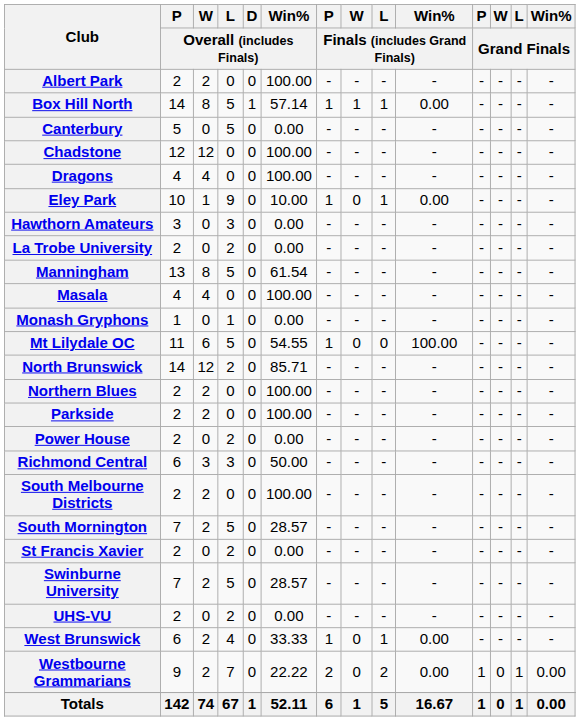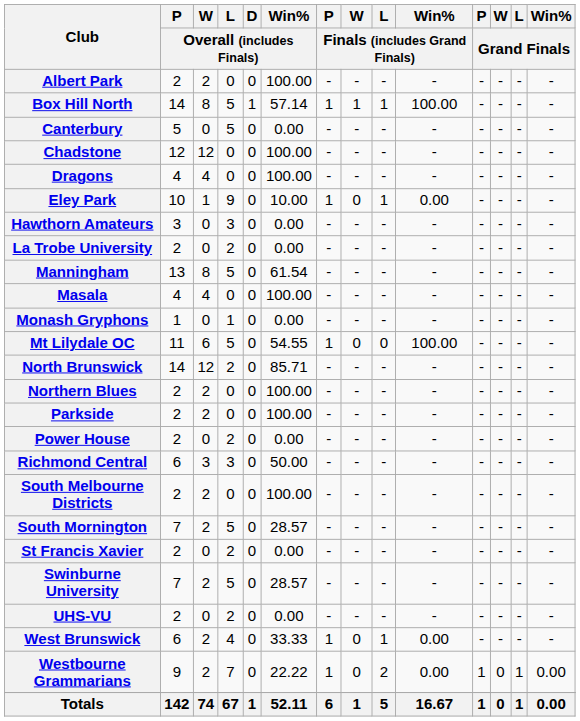Box Hill North | Win% / Finals (includes Grand Finals): 0.00 -> 100.00
Westbourne Grammarians | P / Finals (includes Grand Finals): 2 -> 1
